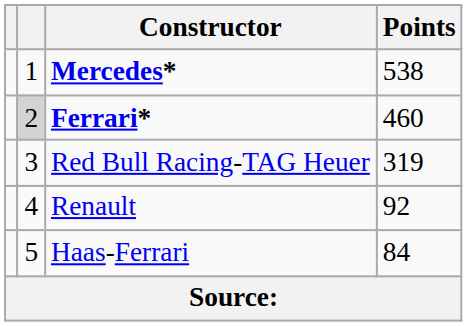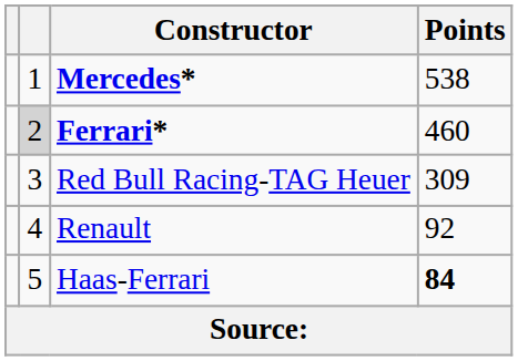Red Bull Racing-TAG Heuer | Points: 319 -> 309
Haas-Ferrari | Points: normal -> bold
